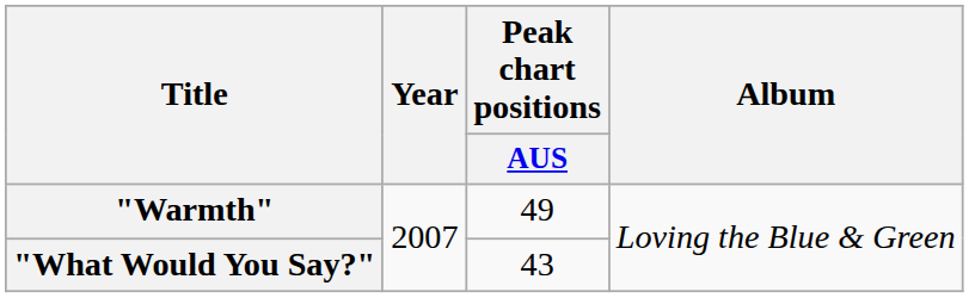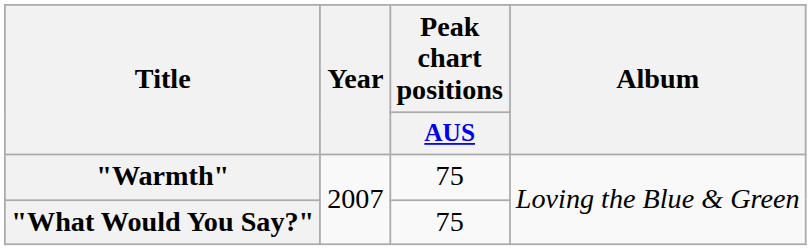"Warmth" | Peak chart positions / AUS: 49 -> 75
"What Would You Say?" | Peak chart positions / AUS: 43 -> 75
